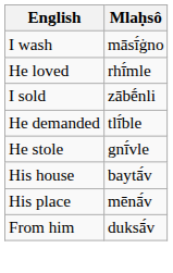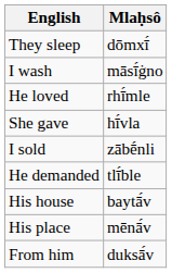+ row: They sleep | dōmxī́
+ row: She gave | hī́vla
- row: He stole | gnī́vle
